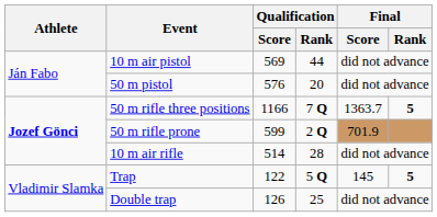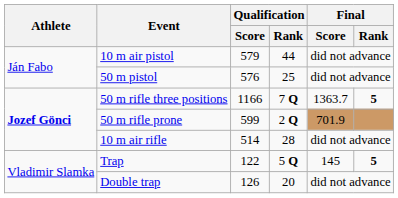10 m air pistol | Qualification / Score: 569 -> 579
50 m pistol | Qualification / Rank: 20 -> 25
Double trap | Qualification / Rank: 25 -> 20
